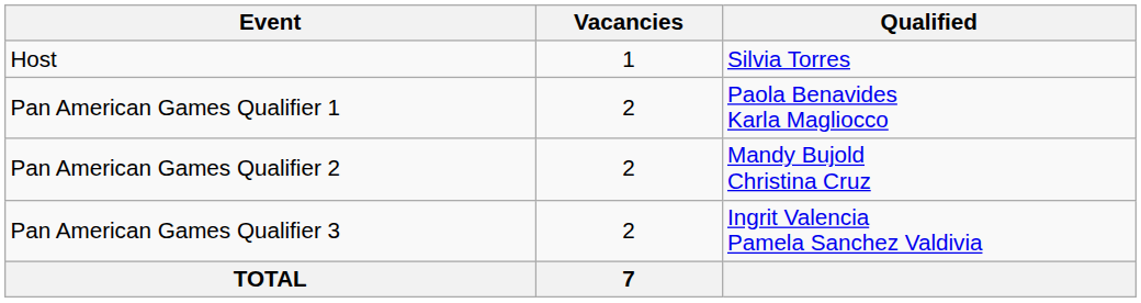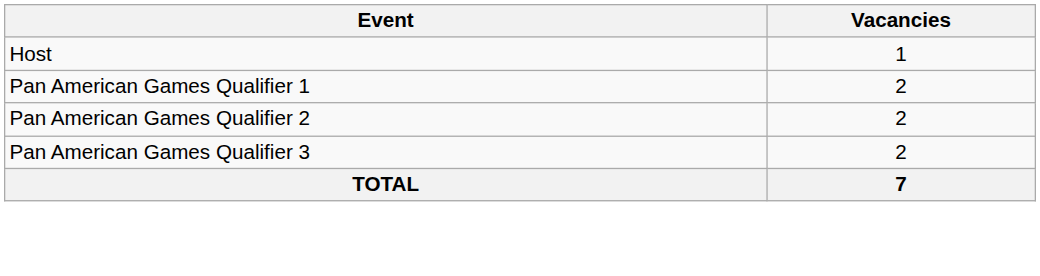- column: Qualified | Silvia Torres | Paola Benavides Karla Magliocco | Mandy Bujold Christina Cruz | Ingrit Valencia Pamela Sanchez Valdivia
